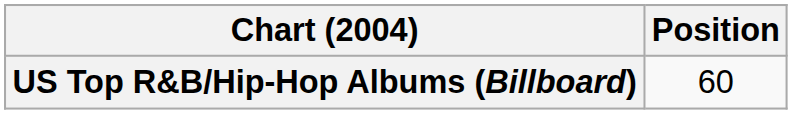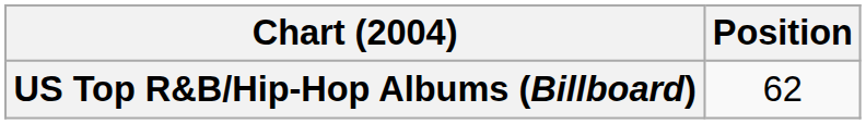US Top R&B/Hip-Hop Albums (Billboard) | Position: 60 -> 62
